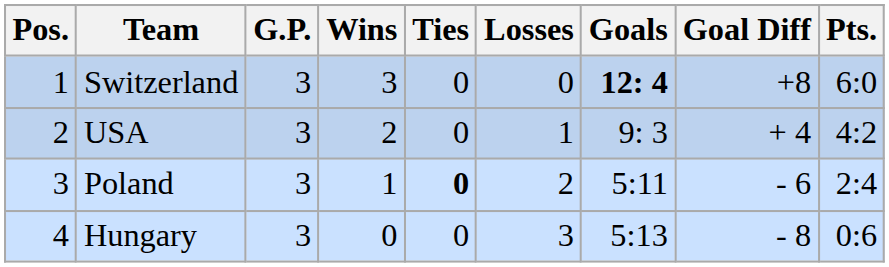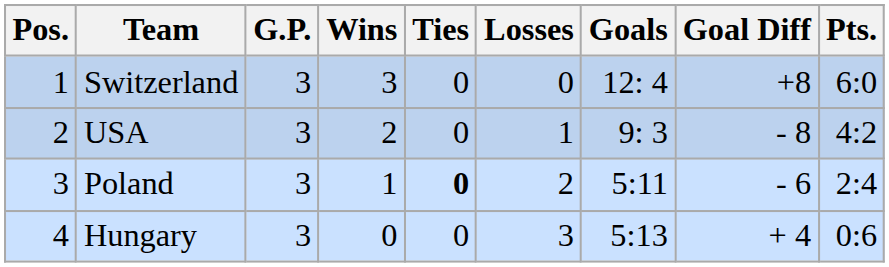Switzerland | Goals: bold -> normal
USA | Goal Diff: + 4 -> - 8
Hungary | Goal Diff: - 8 -> + 4
